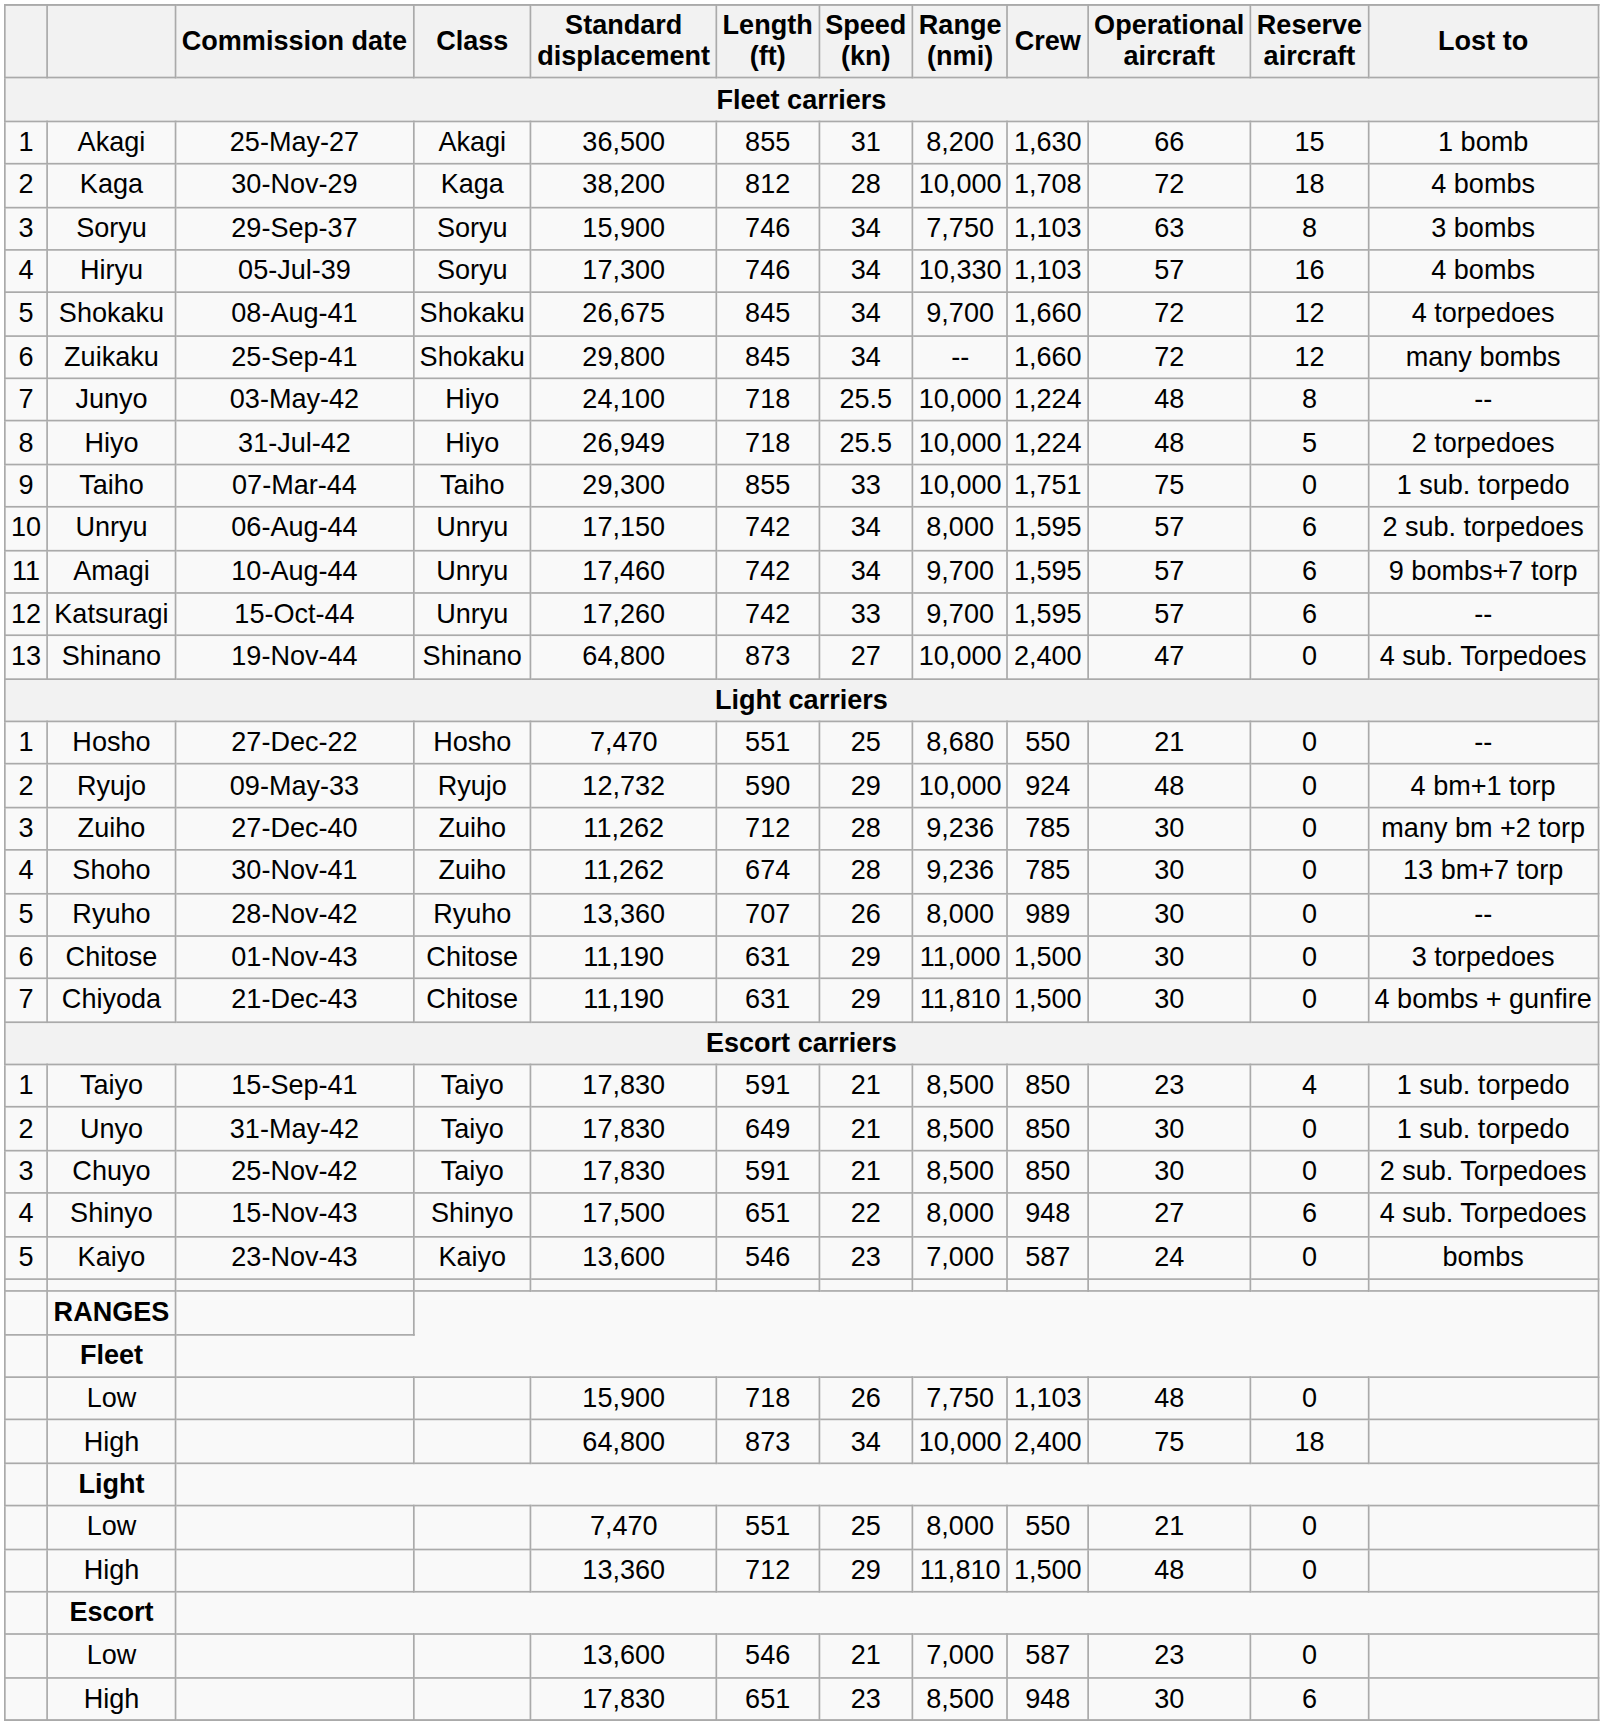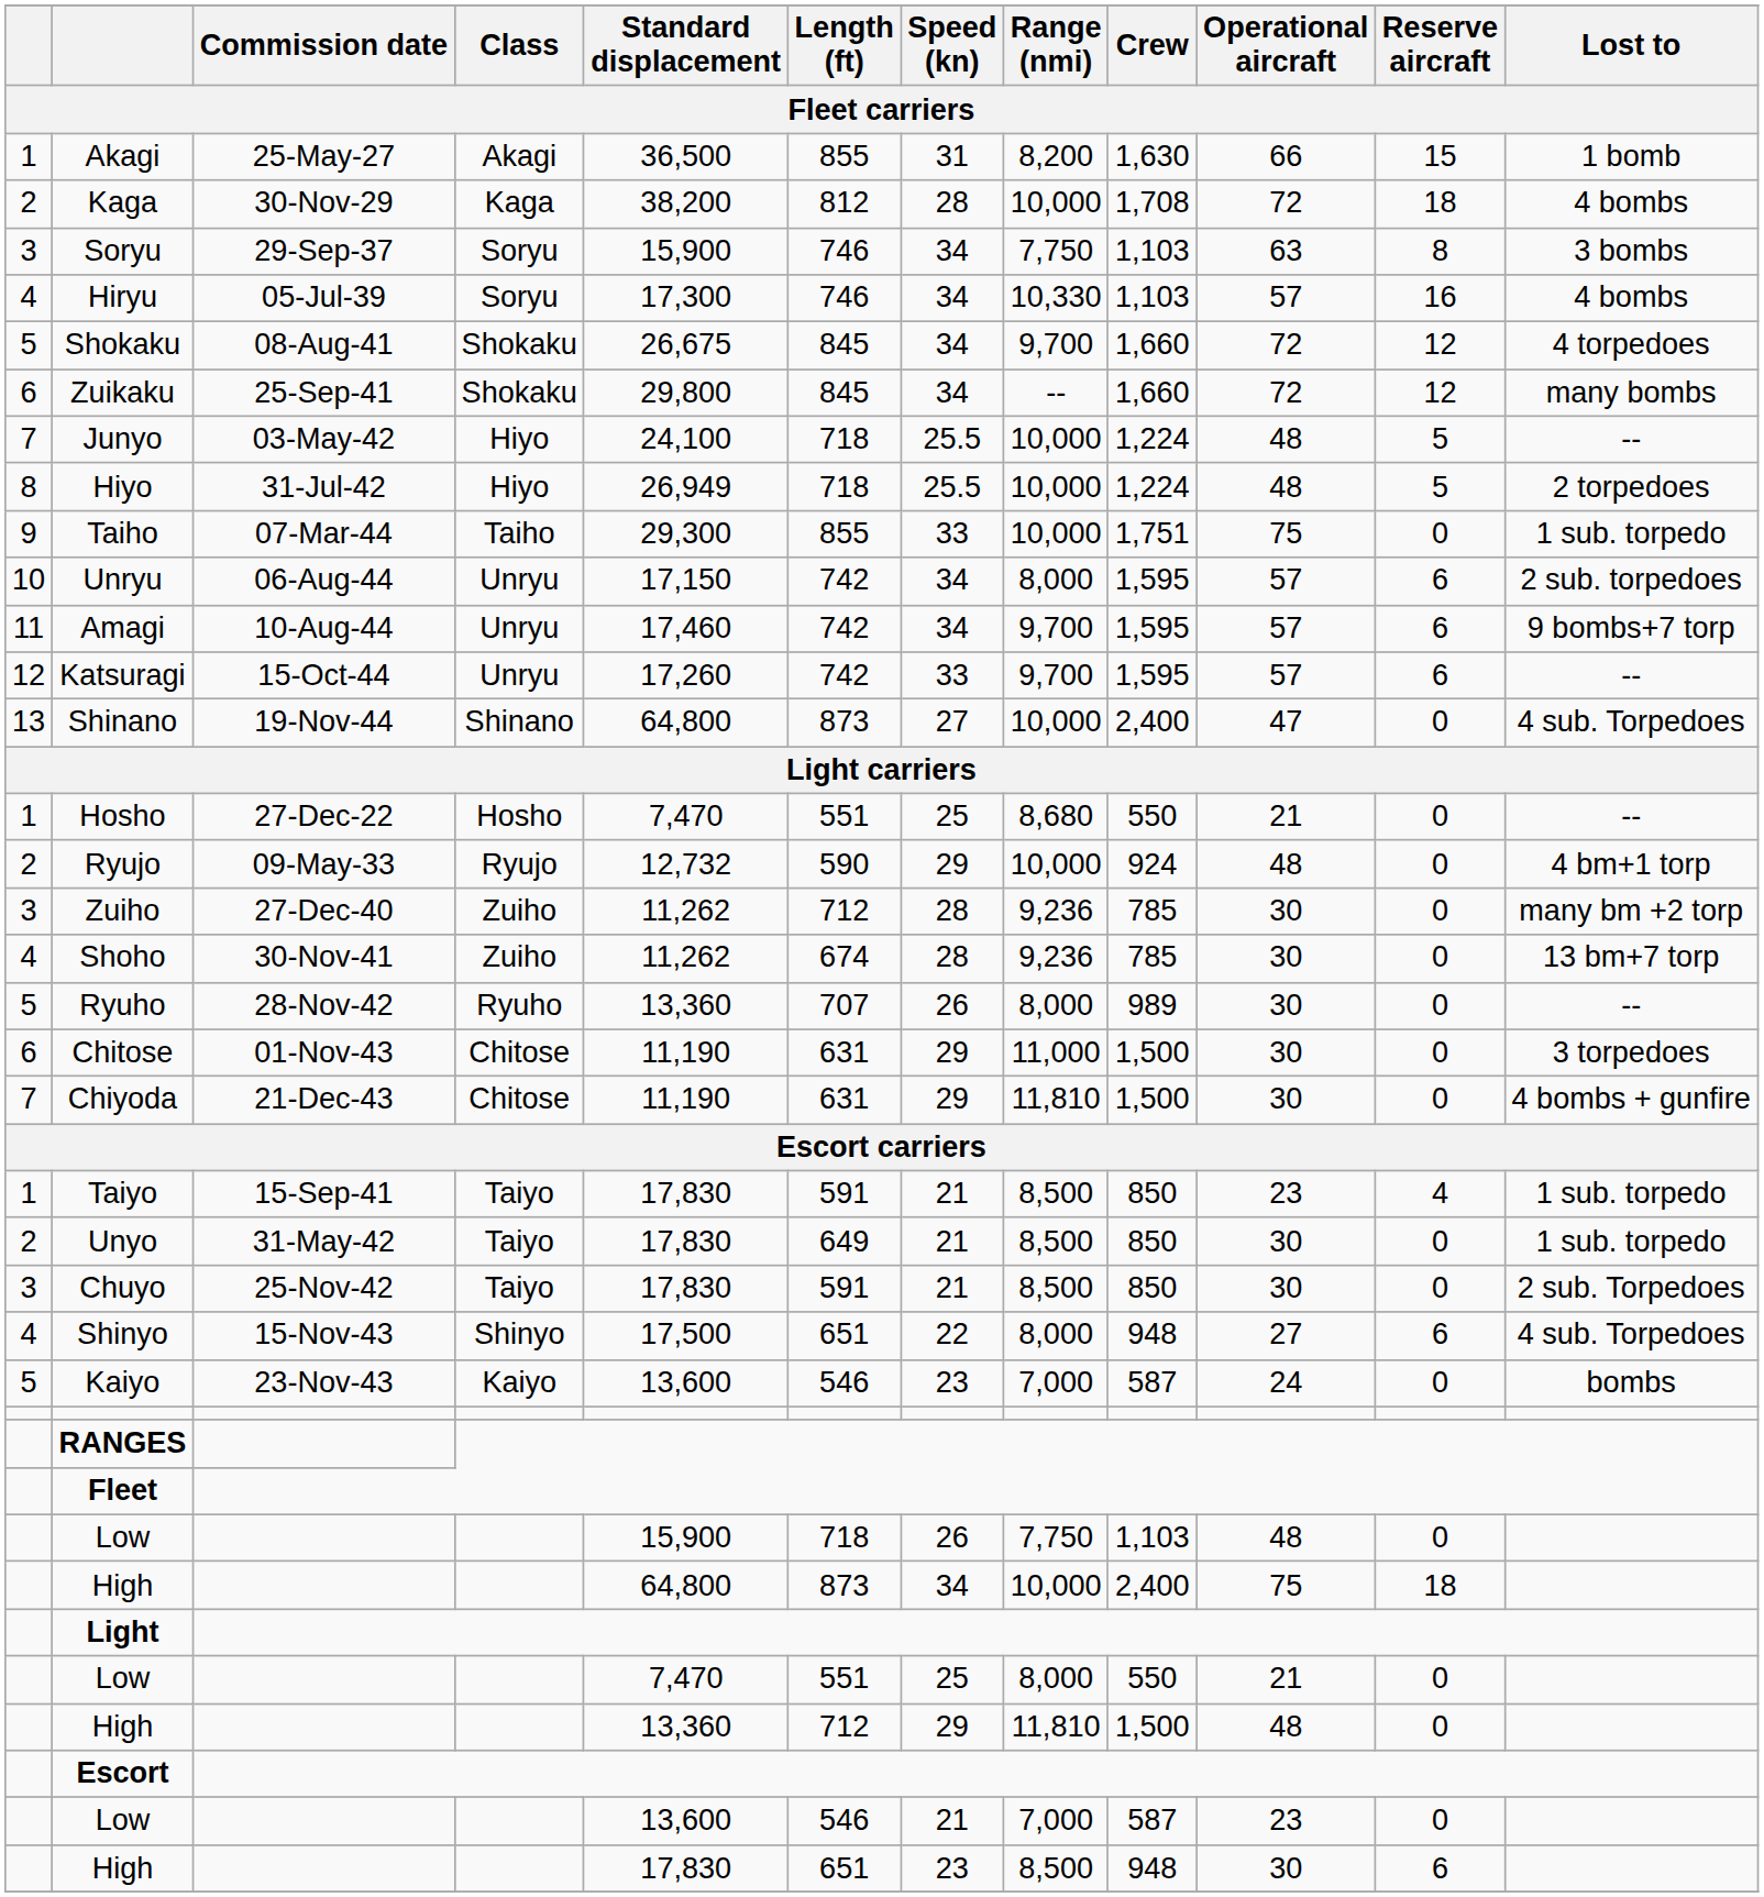Junyo | Reserve aircraft: 8 -> 5
